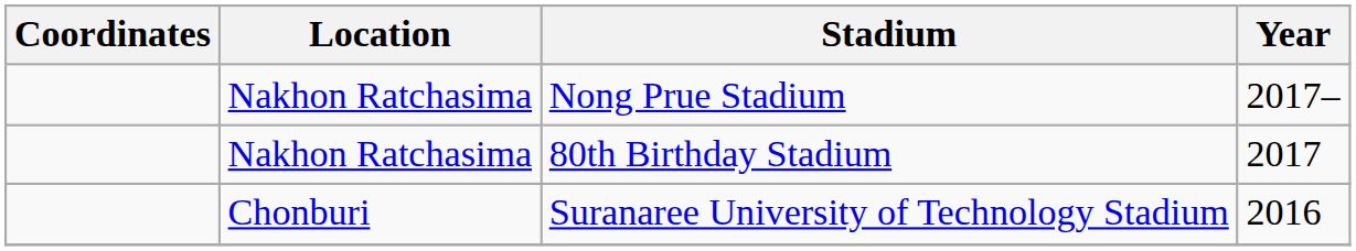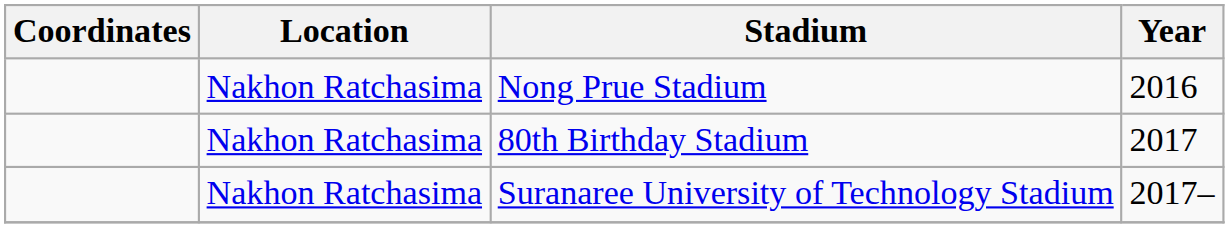Nong Prue Stadium | Year: 2017– -> 2016
Suranaree University of Technology Stadium | Location: Chonburi -> Nakhon Ratchasima
Suranaree University of Technology Stadium | Year: 2016 -> 2017–
